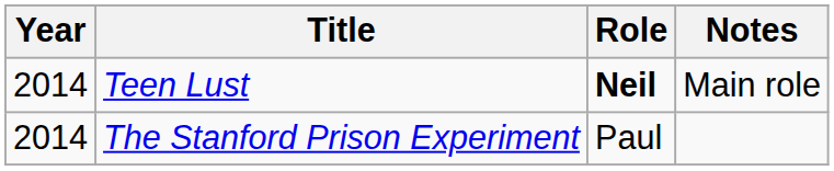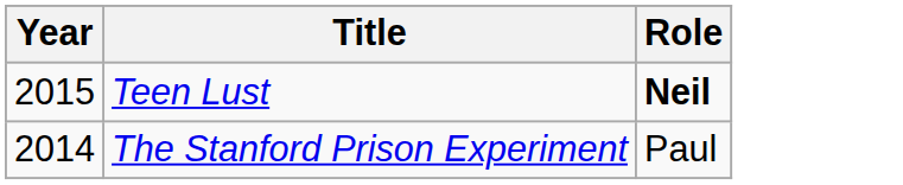- column: Notes | Main role
Teen Lust | Year: 2014 -> 2015
